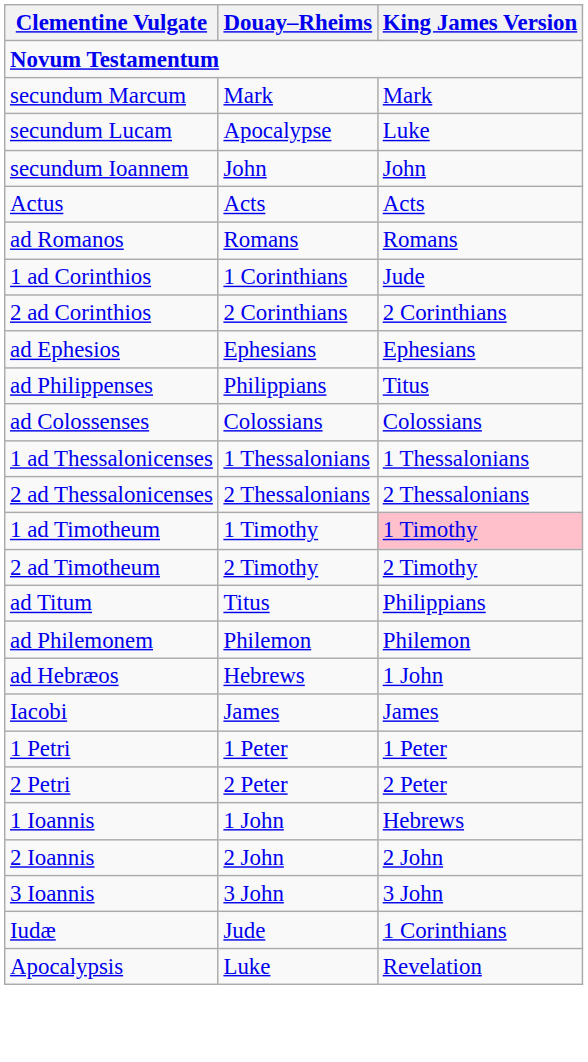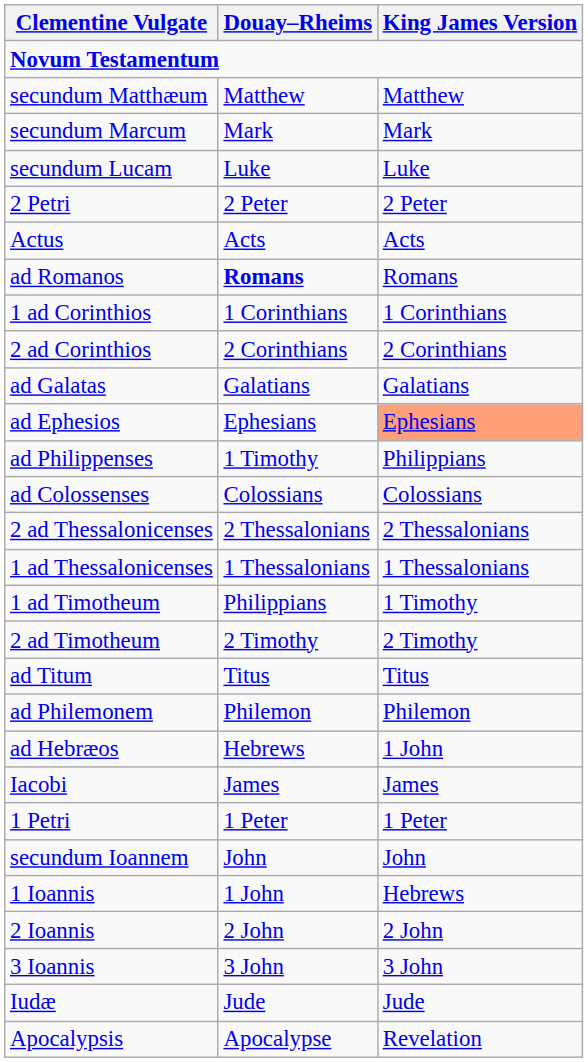+ row: secundum Matthæum | Matthew | Matthew
secundum Lucam | Douay–Rheims: Apocalypse -> Luke
rows swapped: secundum Ioannem <-> 2 Petri
ad Romanos | Douay–Rheims: normal -> bold
1 ad Corinthios | King James Version: Jude -> 1 Corinthians
+ row: ad Galatas | Galatians | Galatians
ad Ephesios | King James Version: no background -> lightsalmon background
ad Philippenses | Douay–Rheims: Philippians -> 1 Timothy
ad Philippenses | King James Version: Titus -> Philippians
rows swapped: 1 ad Thessalonicenses <-> 2 ad Thessalonicenses
1 ad Timotheum | Douay–Rheims: 1 Timothy -> Philippians
1 ad Timotheum | King James Version: pink background -> no background
ad Titum | King James Version: Philippians -> Titus
Iudæ | King James Version: 1 Corinthians -> Jude
Apocalypsis | Douay–Rheims: Luke -> Apocalypse
